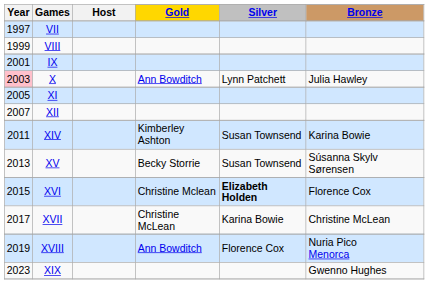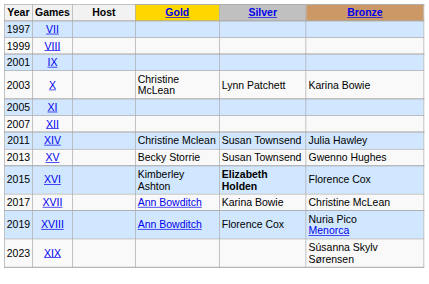X | Year: pink background -> no background
X | Gold: Ann Bowditch -> Christine McLean
X | Bronze: Julia Hawley -> Karina Bowie
XIV | Gold: Kimberley Ashton -> Christine Mclean
XIV | Bronze: Karina Bowie -> Julia Hawley
XV | Bronze: Súsanna Skylv Sørensen -> Gwenno Hughes
XVI | Gold: Christine Mclean -> Kimberley Ashton
XVII | Gold: Christine McLean -> Ann Bowditch
XIX | Bronze: Gwenno Hughes -> Súsanna Skylv Sørensen
